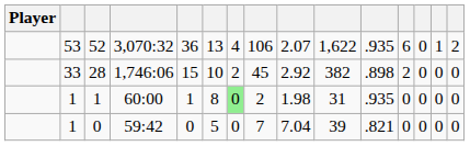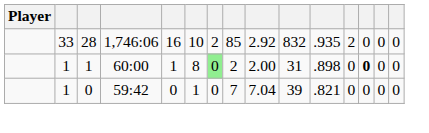- row: 53 | 52 | 3,070:32 | 36 | 13 | 4 | 106 | 2.07 | 1,622 | .935 | 6 | 0 | 1 | 2
1,746:06 | column 5: 15 -> 16
1,746:06 | column 8: 45 -> 85
1,746:06 | column 10: 382 -> 832
1,746:06 | column 11: .898 -> .935
60:00 | column 9: 1.98 -> 2.00
60:00 | column 11: .935 -> .898
60:00 | column 13: normal -> bold
59:42 | column 6: 5 -> 1
